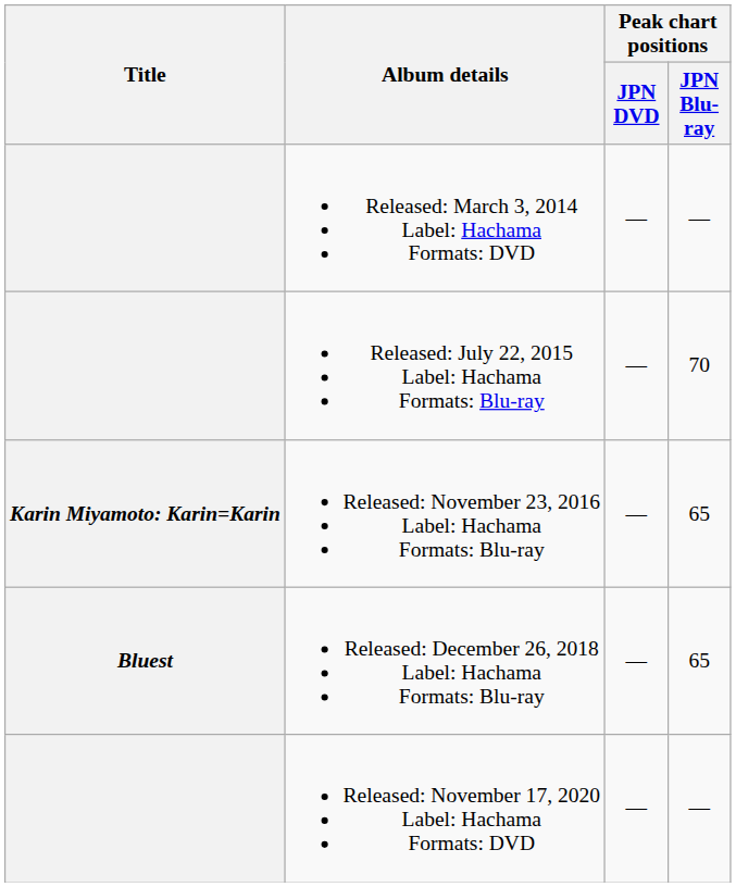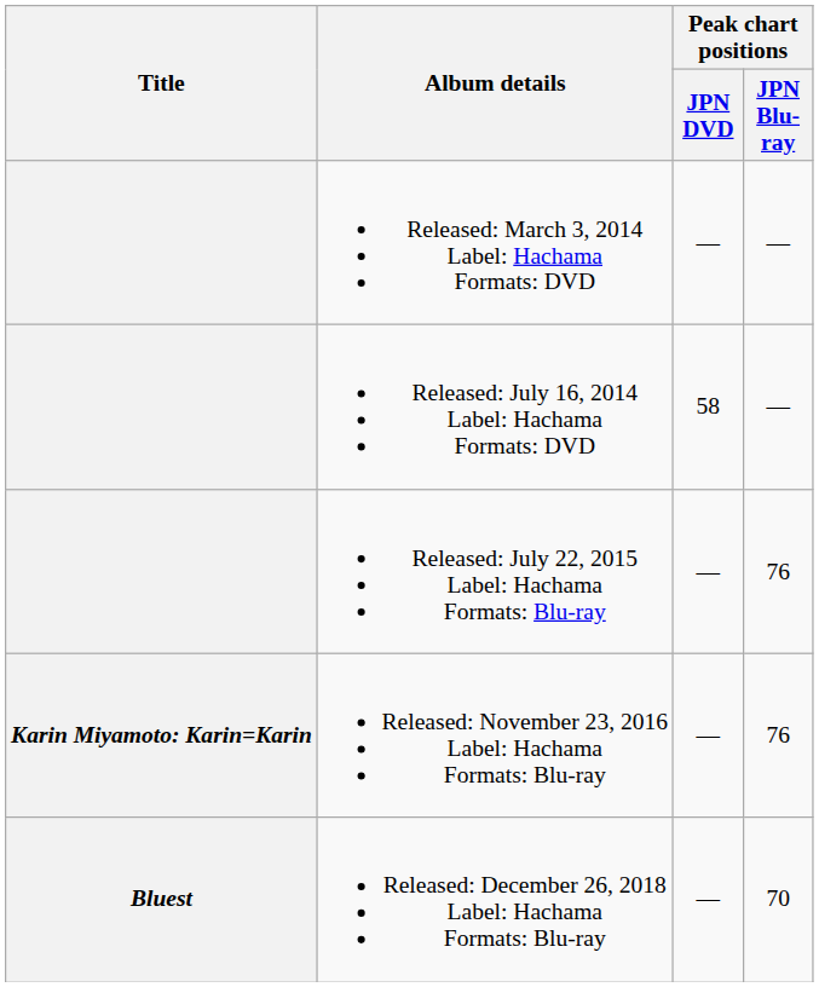+ row: Released: July 16, 2014 Label: Hachama Formats: DVD | 58 | —
Released: July 22, 2015 Label: Hachama Formats: Blu-ray | Peak chart positions / JPN Blu-ray: 70 -> 76
Released: November 23, 2016 Label: Hachama Formats: Blu-ray | Peak chart positions / JPN Blu-ray: 65 -> 76
Released: December 26, 2018 Label: Hachama Formats: Blu-ray | Peak chart positions / JPN Blu-ray: 65 -> 70
- row: Released: November 17, 2020 Label: Hachama Formats: DVD | — | —
